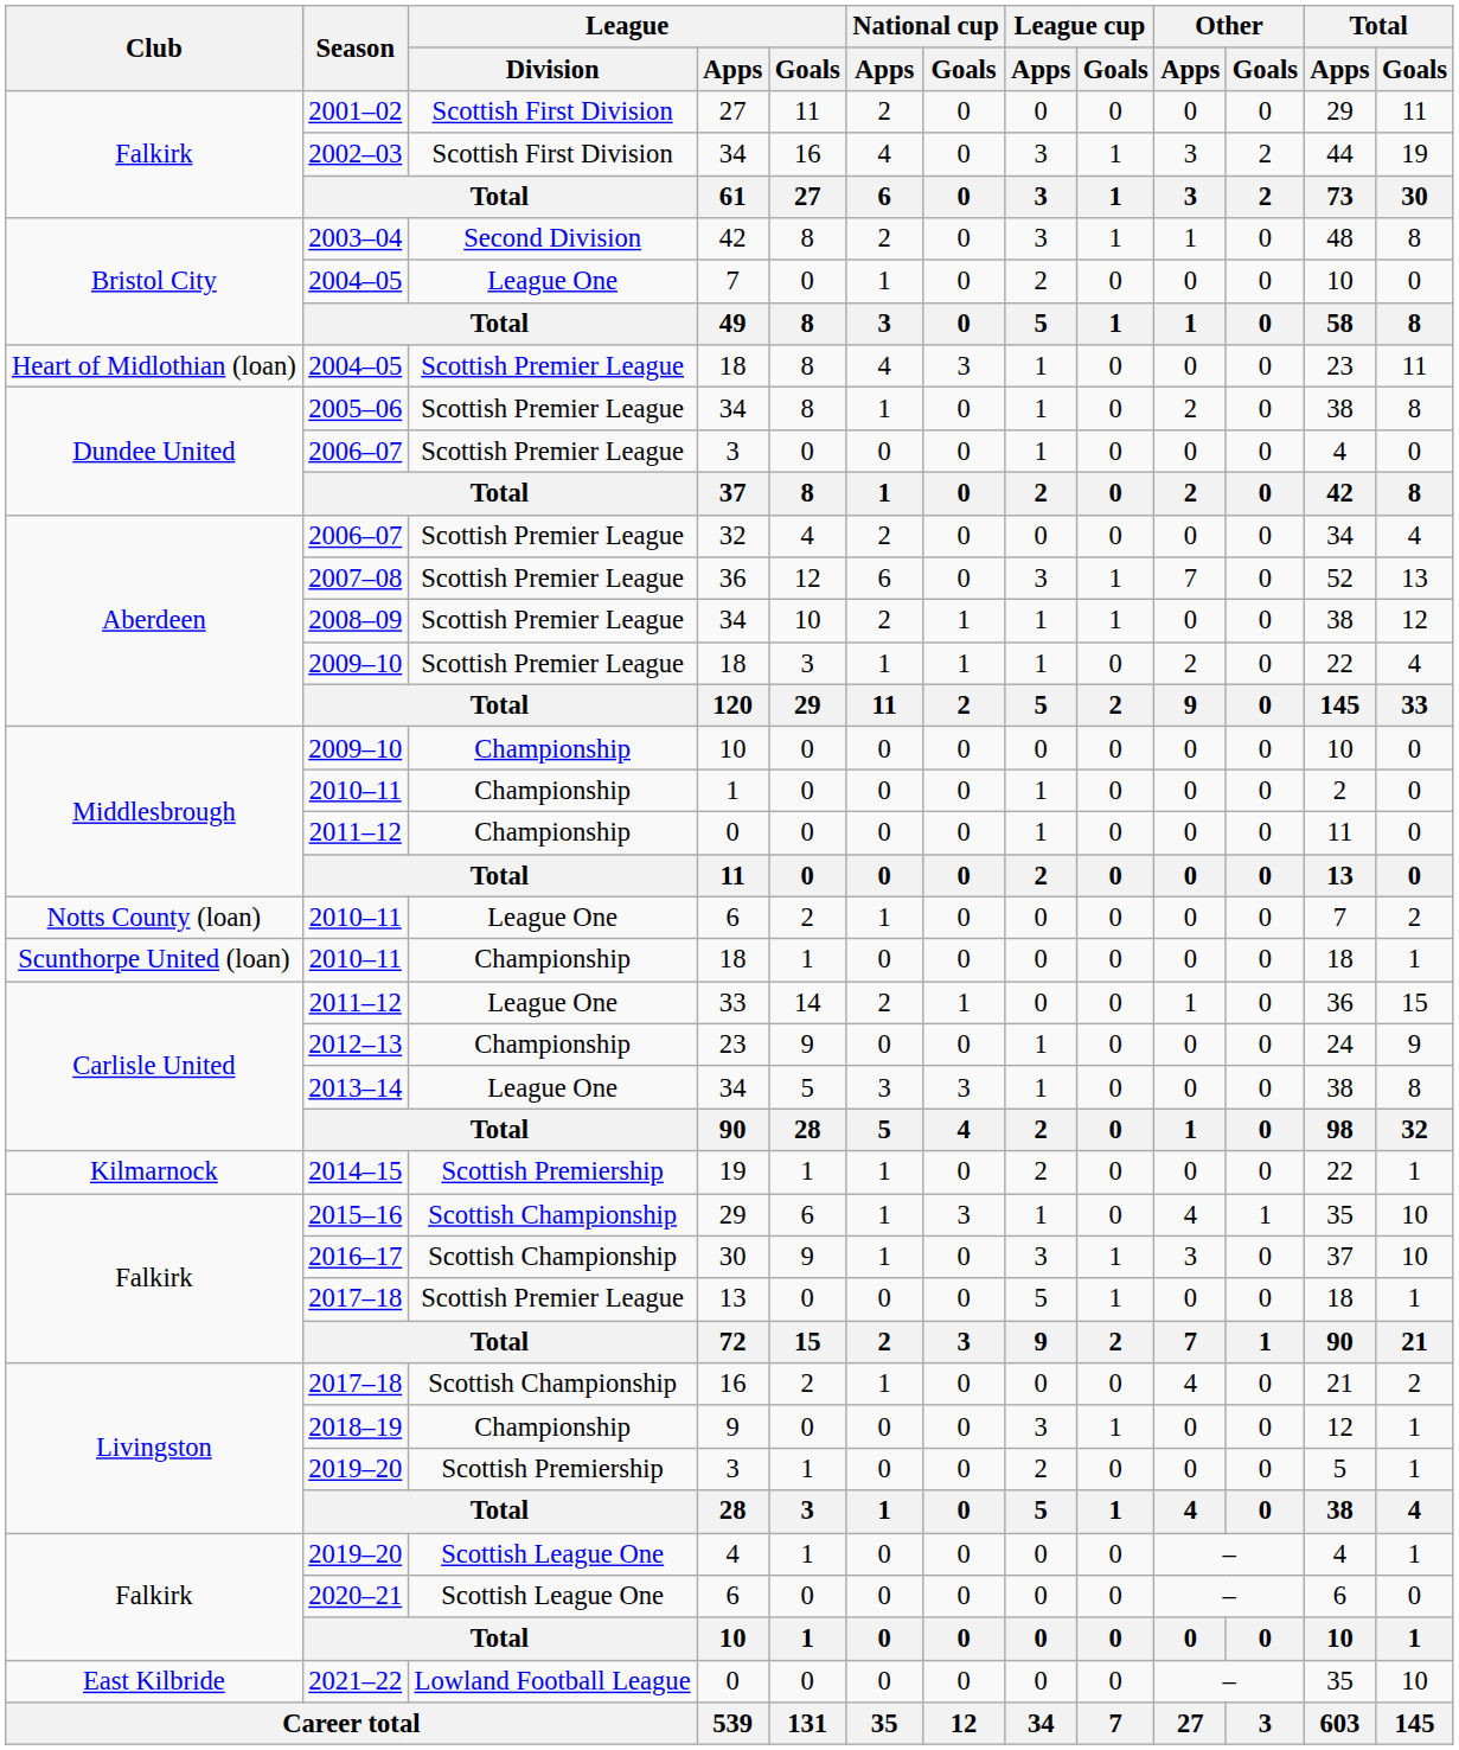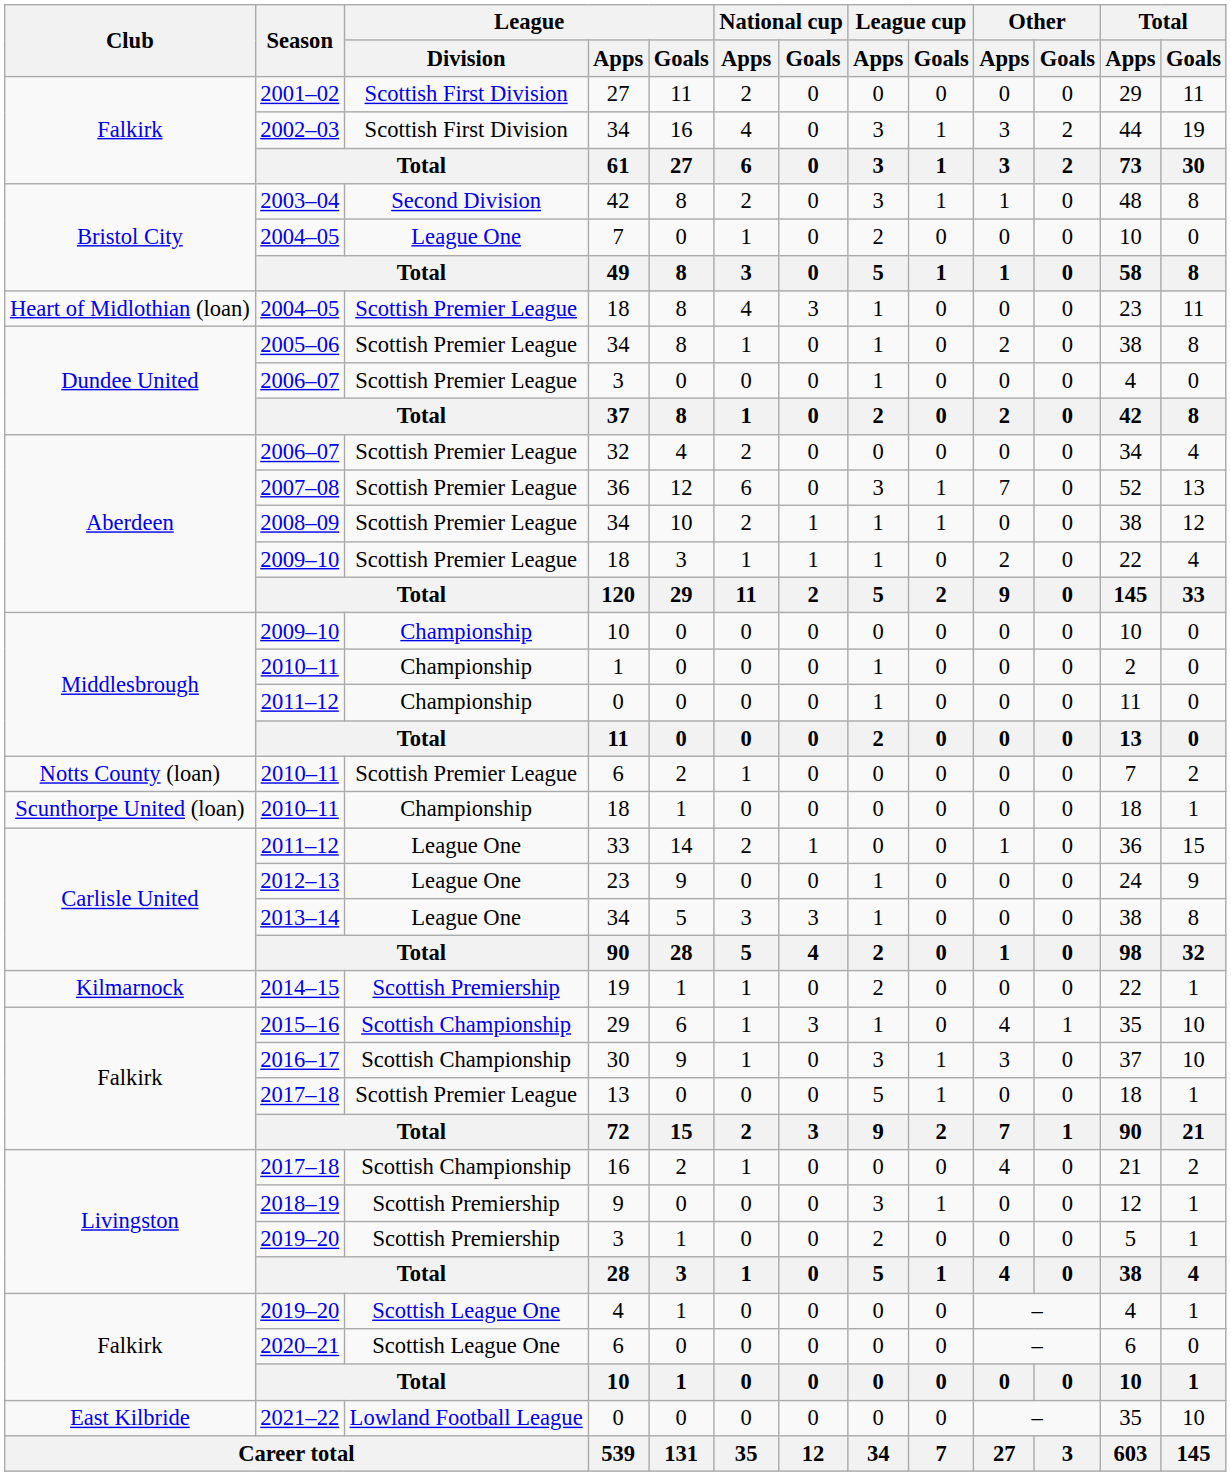2010–11 / 6 | League / Division: League One -> Scottish Premier League
2012–13 | League / Division: Championship -> League One
2018–19 | League / Division: Championship -> Scottish Premiership
